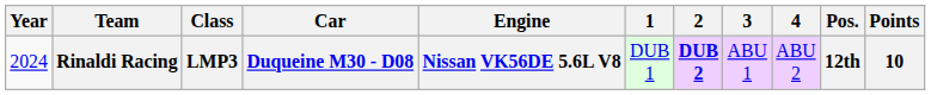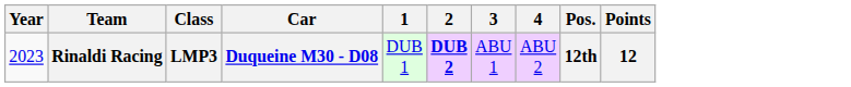- column: Engine | Nissan VK56DE 5.6L V8
Rinaldi Racing | Year: 2024 -> 2023
Rinaldi Racing | Points: 10 -> 12
